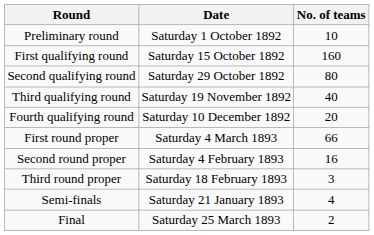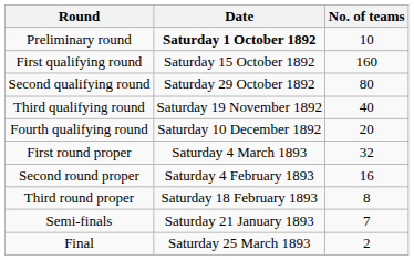Preliminary round | Date: normal -> bold
First round proper | No. of teams: 66 -> 32
Third round proper | No. of teams: 3 -> 8
Semi-finals | No. of teams: 4 -> 7
